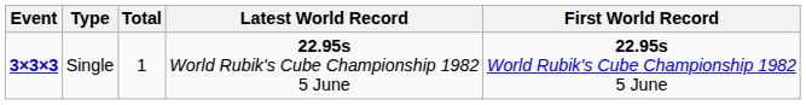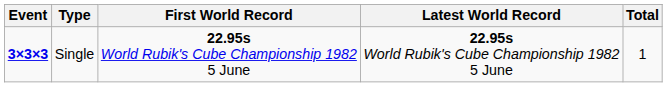columns swapped: First World Record <-> Total
